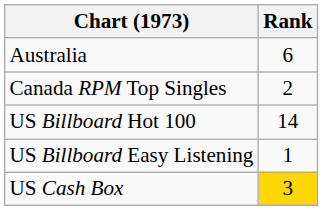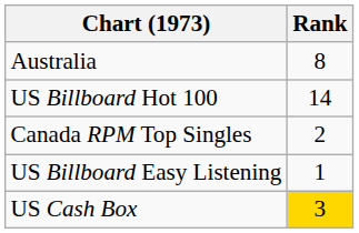Australia | Rank: 6 -> 8
rows swapped: Canada RPM Top Singles <-> US Billboard Hot 100
